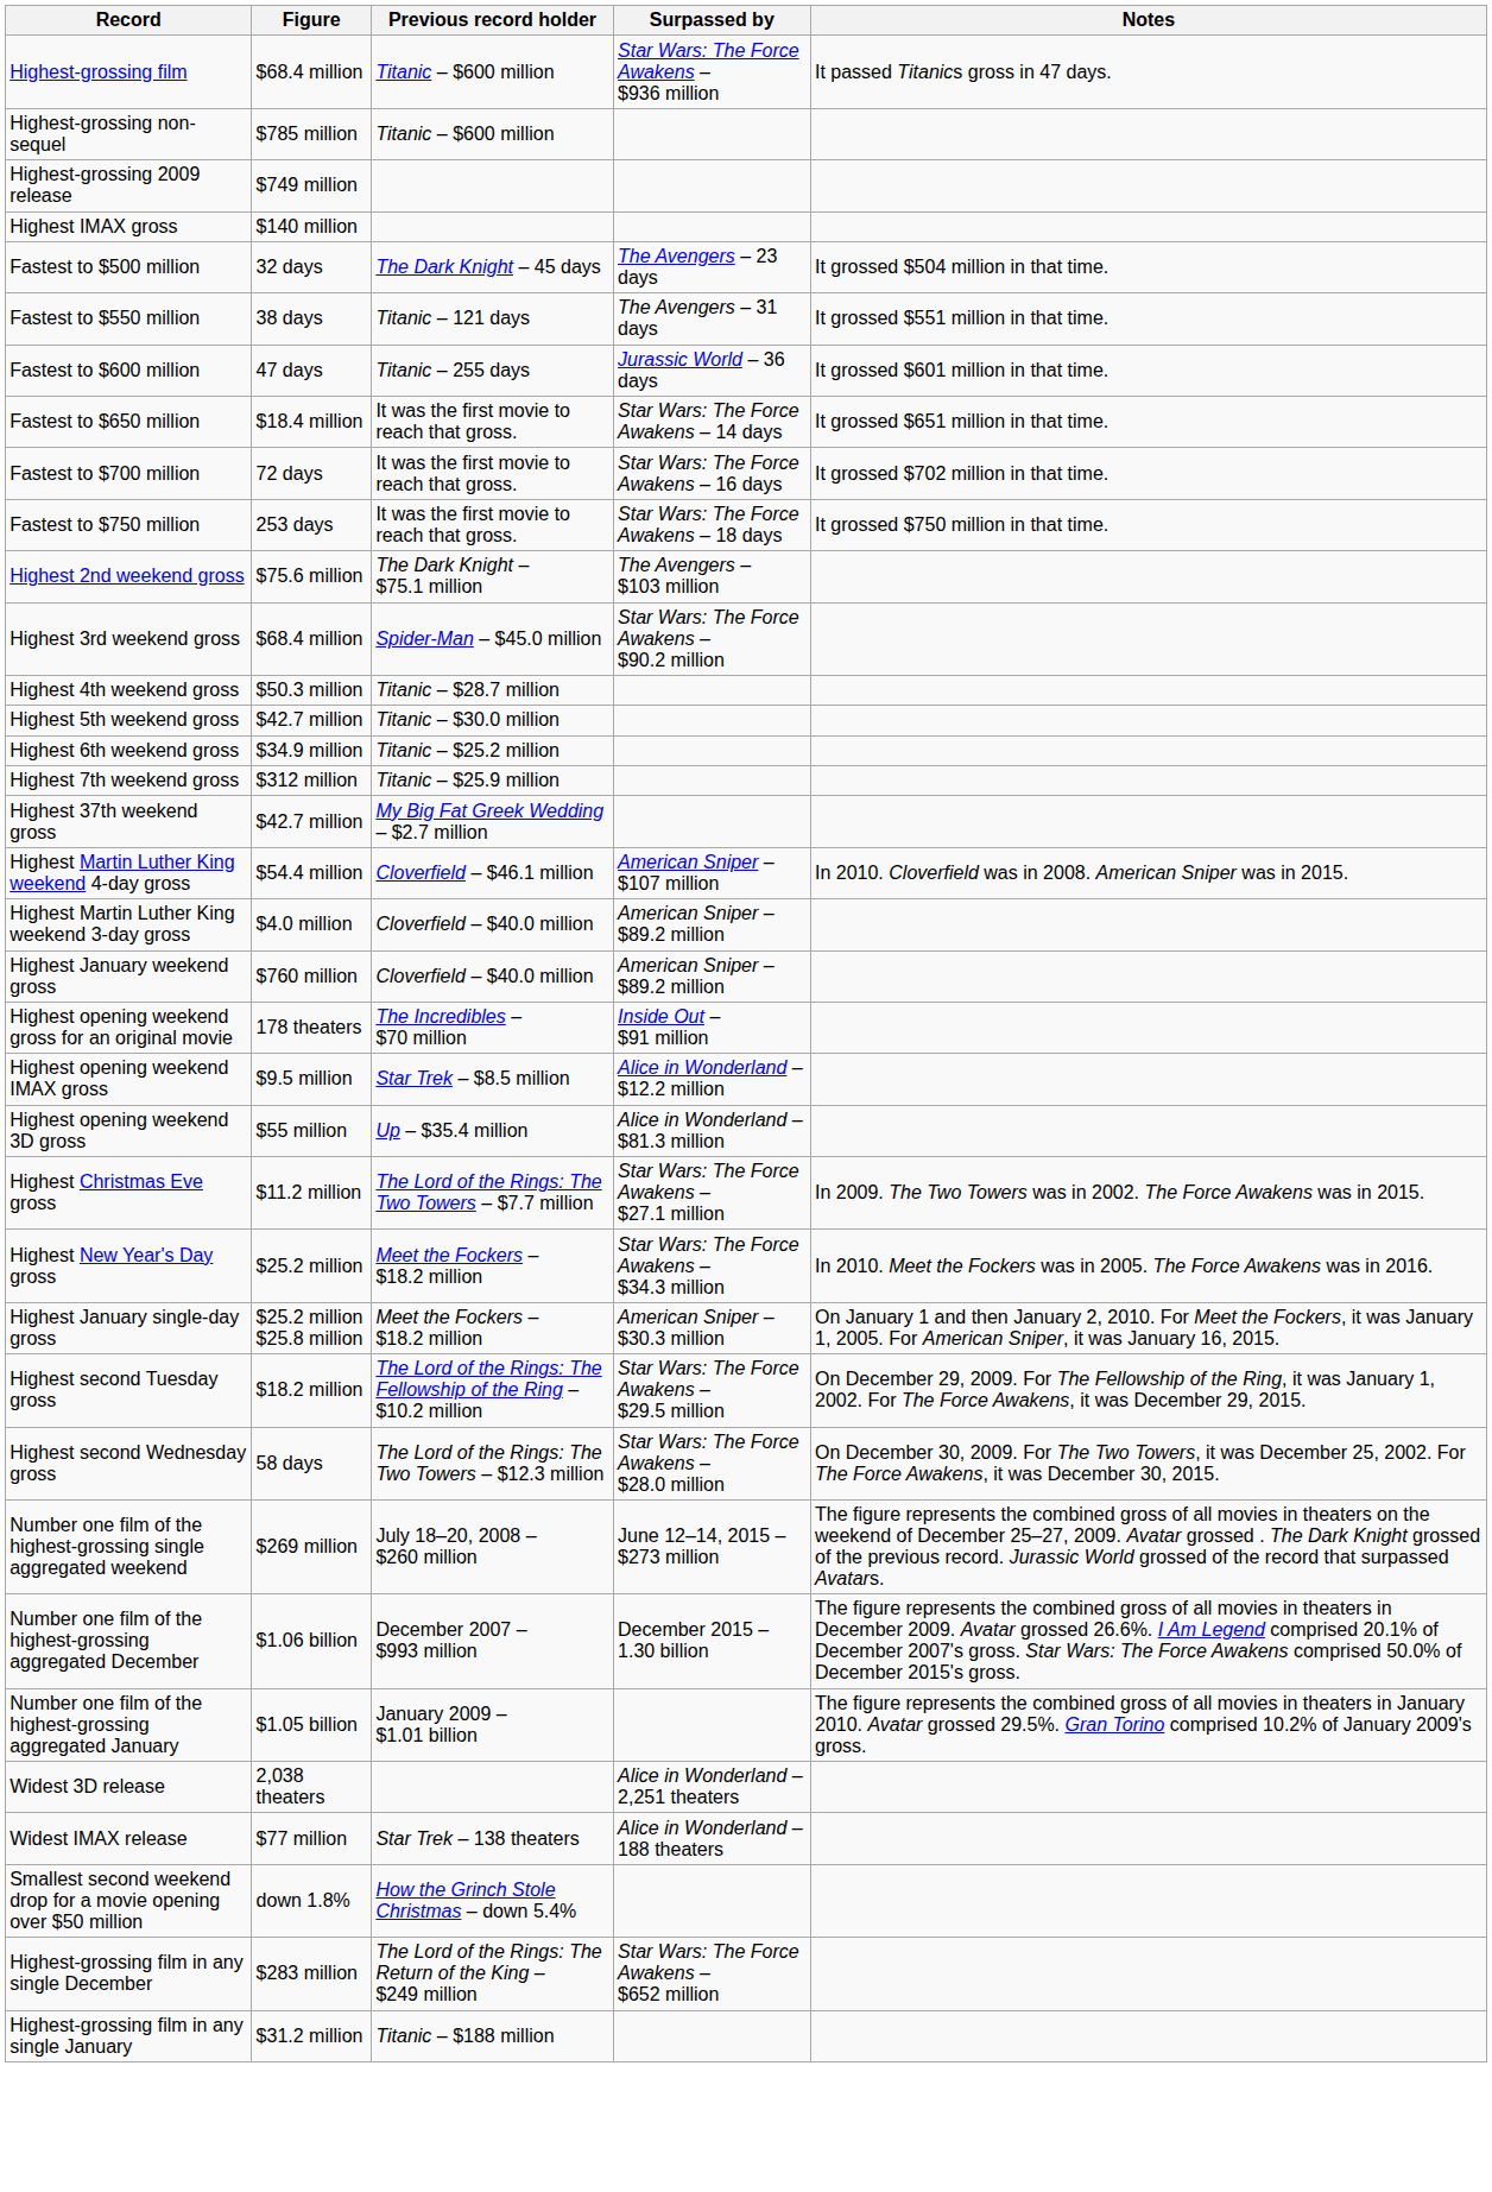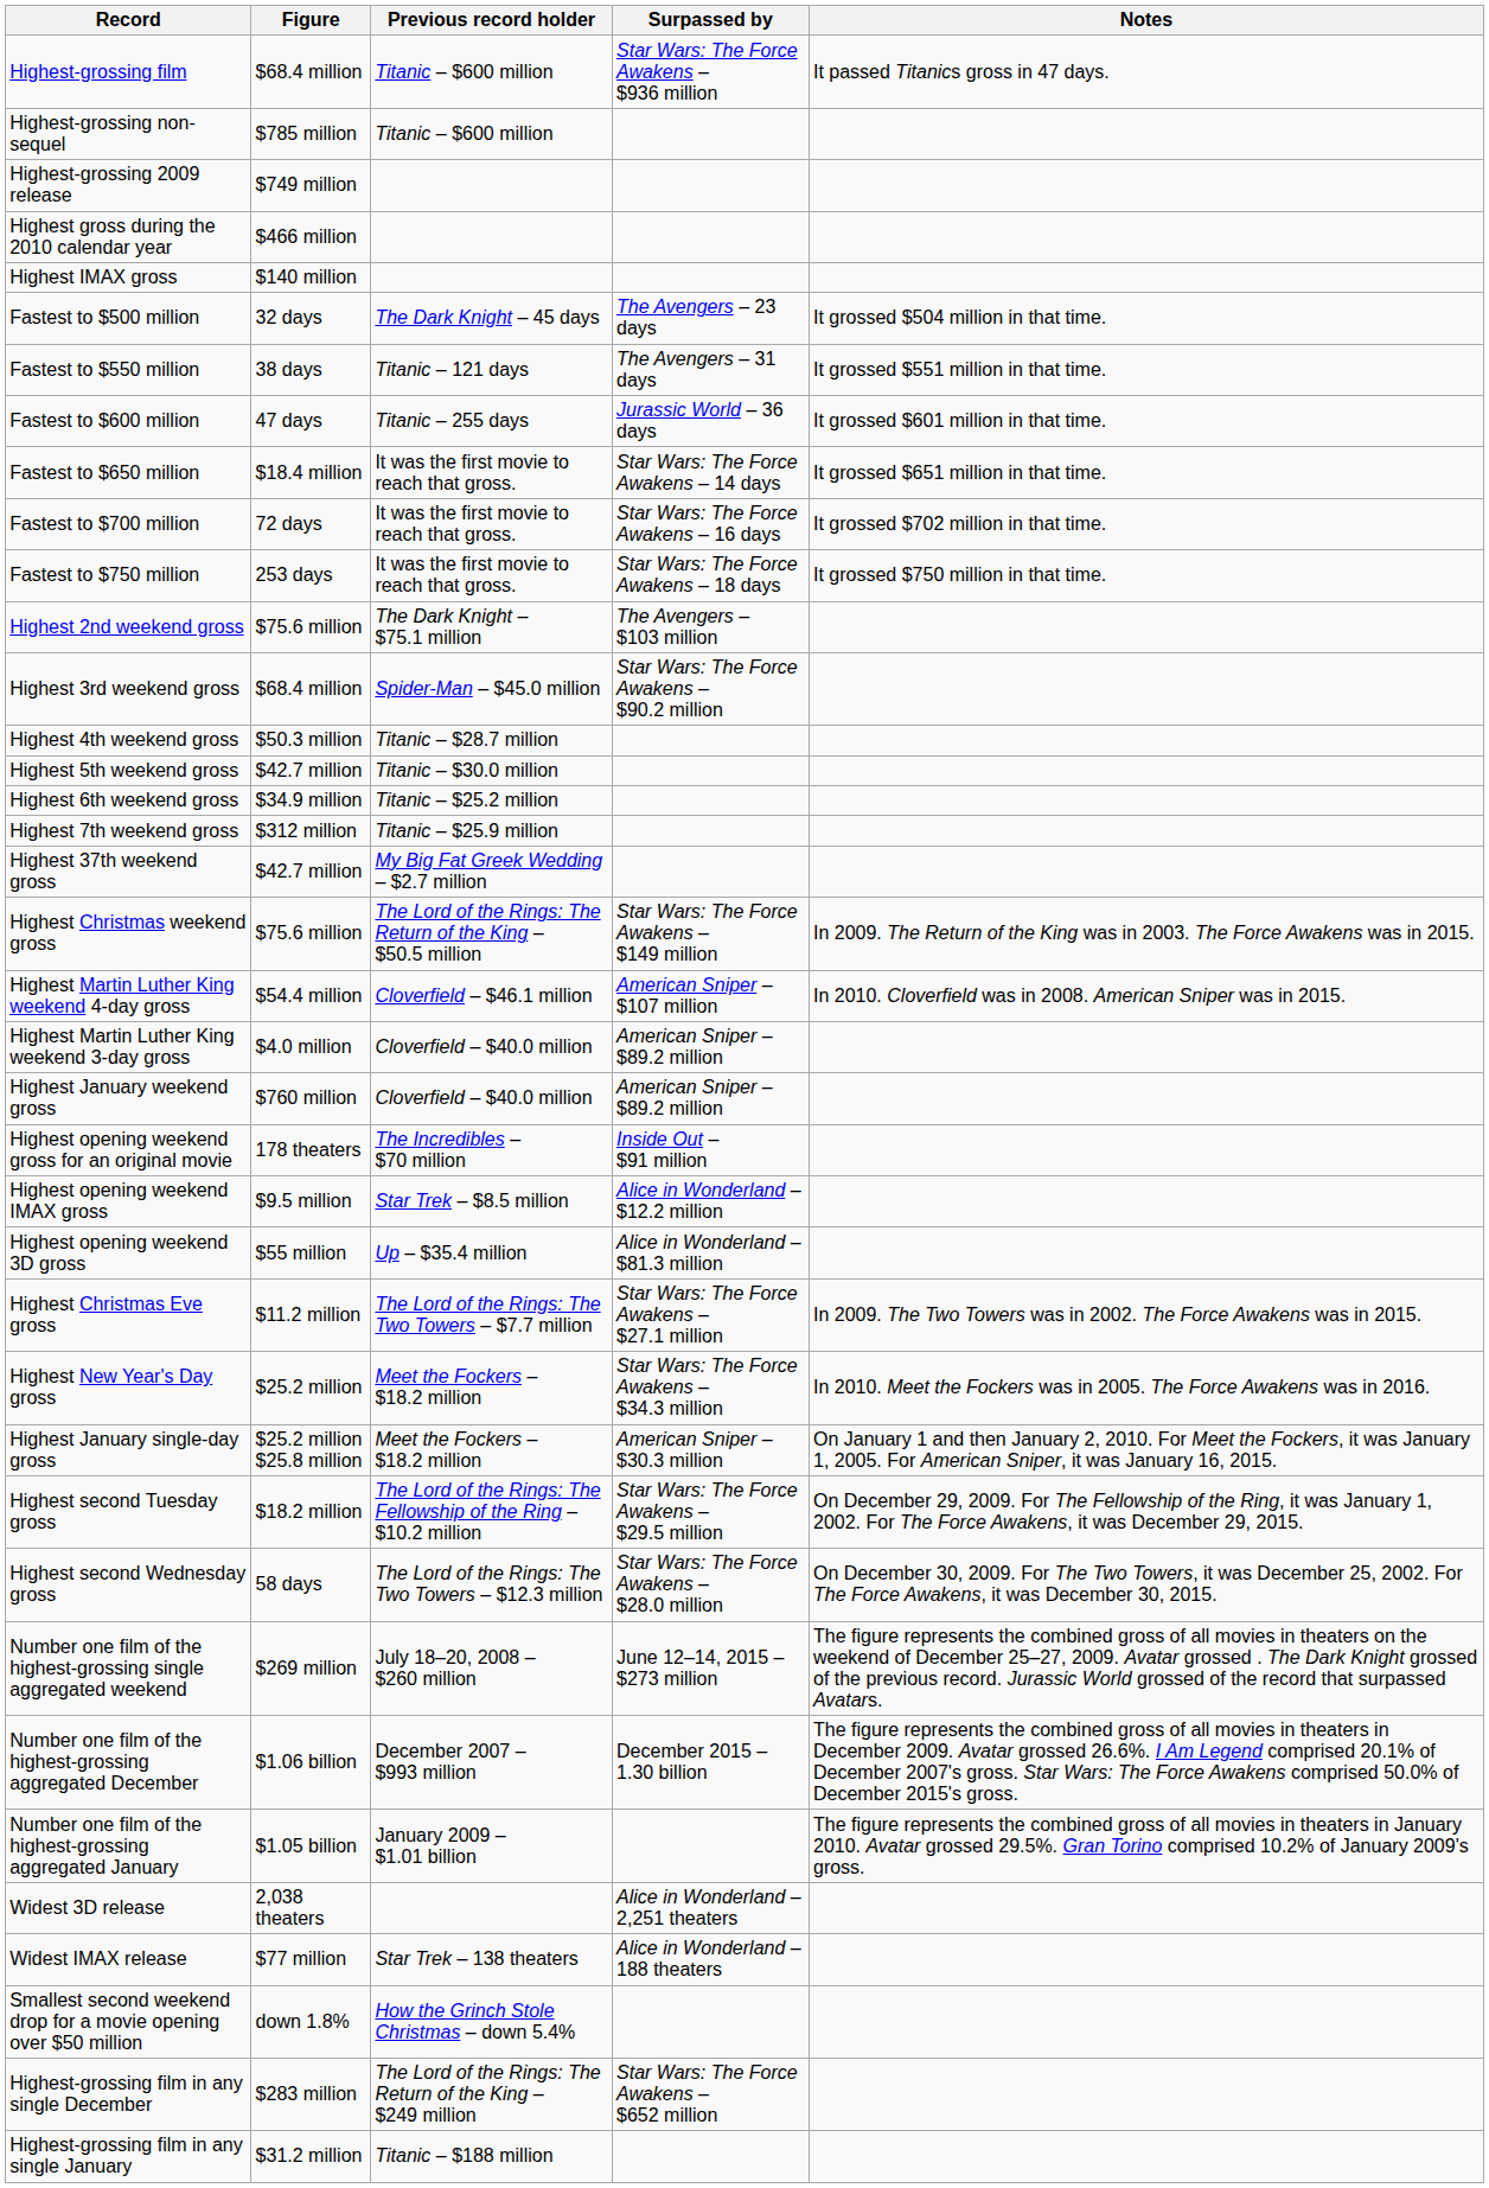+ row: Highest gross during the 2010 calendar year | $466 million
+ row: Highest Christmas weekend gross | $75.6 million | The Lord of the Rings: The Return of the King – $50.5 million | Star Wars: The Force Awakens – $149 million | In 2009. The Return of the King was in 2003. The Force Awakens was in 2015.
